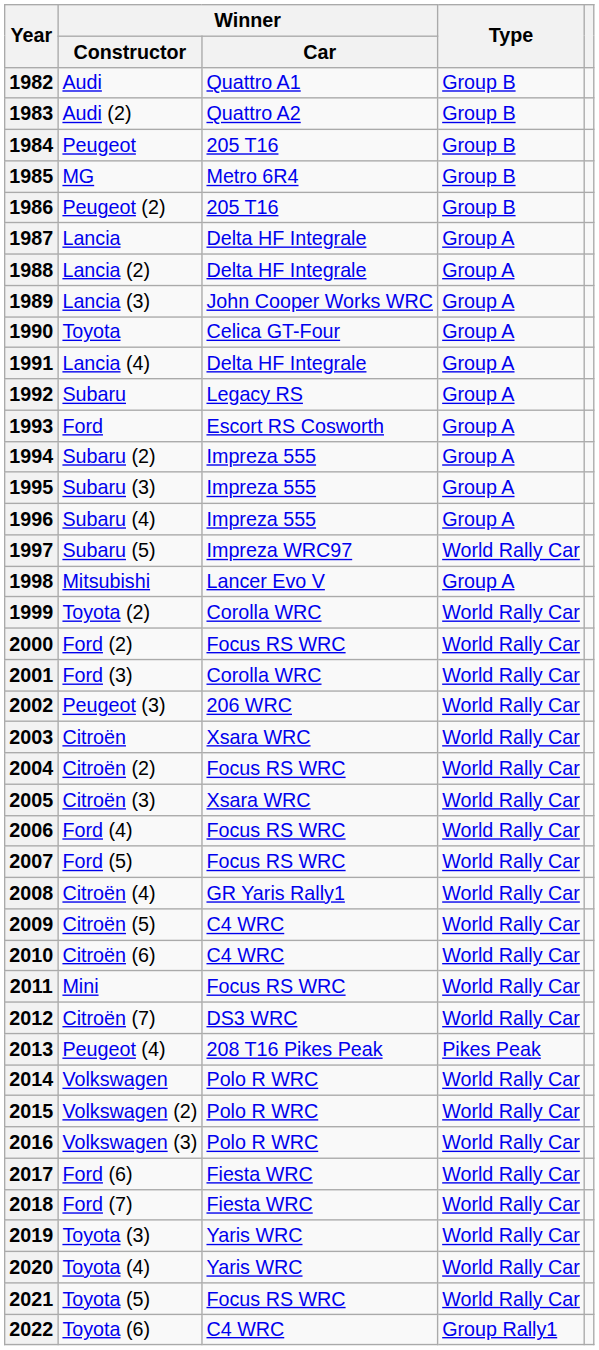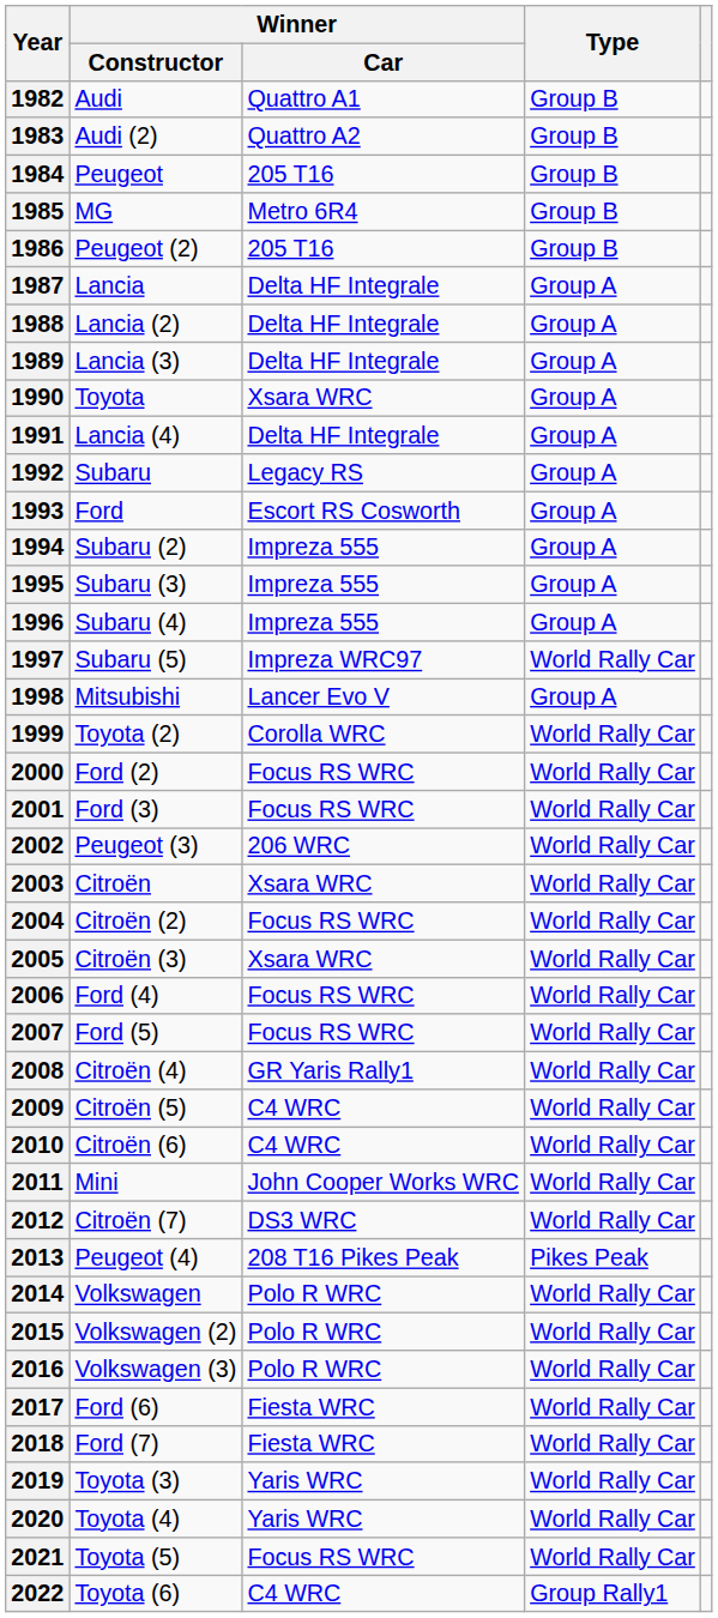1989 | Winner / Car: John Cooper Works WRC -> Delta HF Integrale
1990 | Winner / Car: Celica GT-Four -> Xsara WRC
2001 | Winner / Car: Corolla WRC -> Focus RS WRC
2011 | Winner / Car: Focus RS WRC -> John Cooper Works WRC
